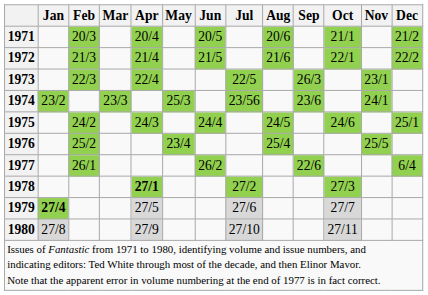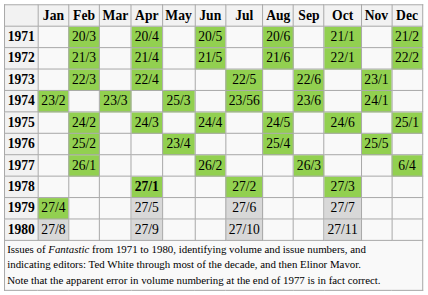1973 | Sep: 26/3 -> 22/6
1977 | Sep: 22/6 -> 26/3
1979 | Jan: bold -> normal
